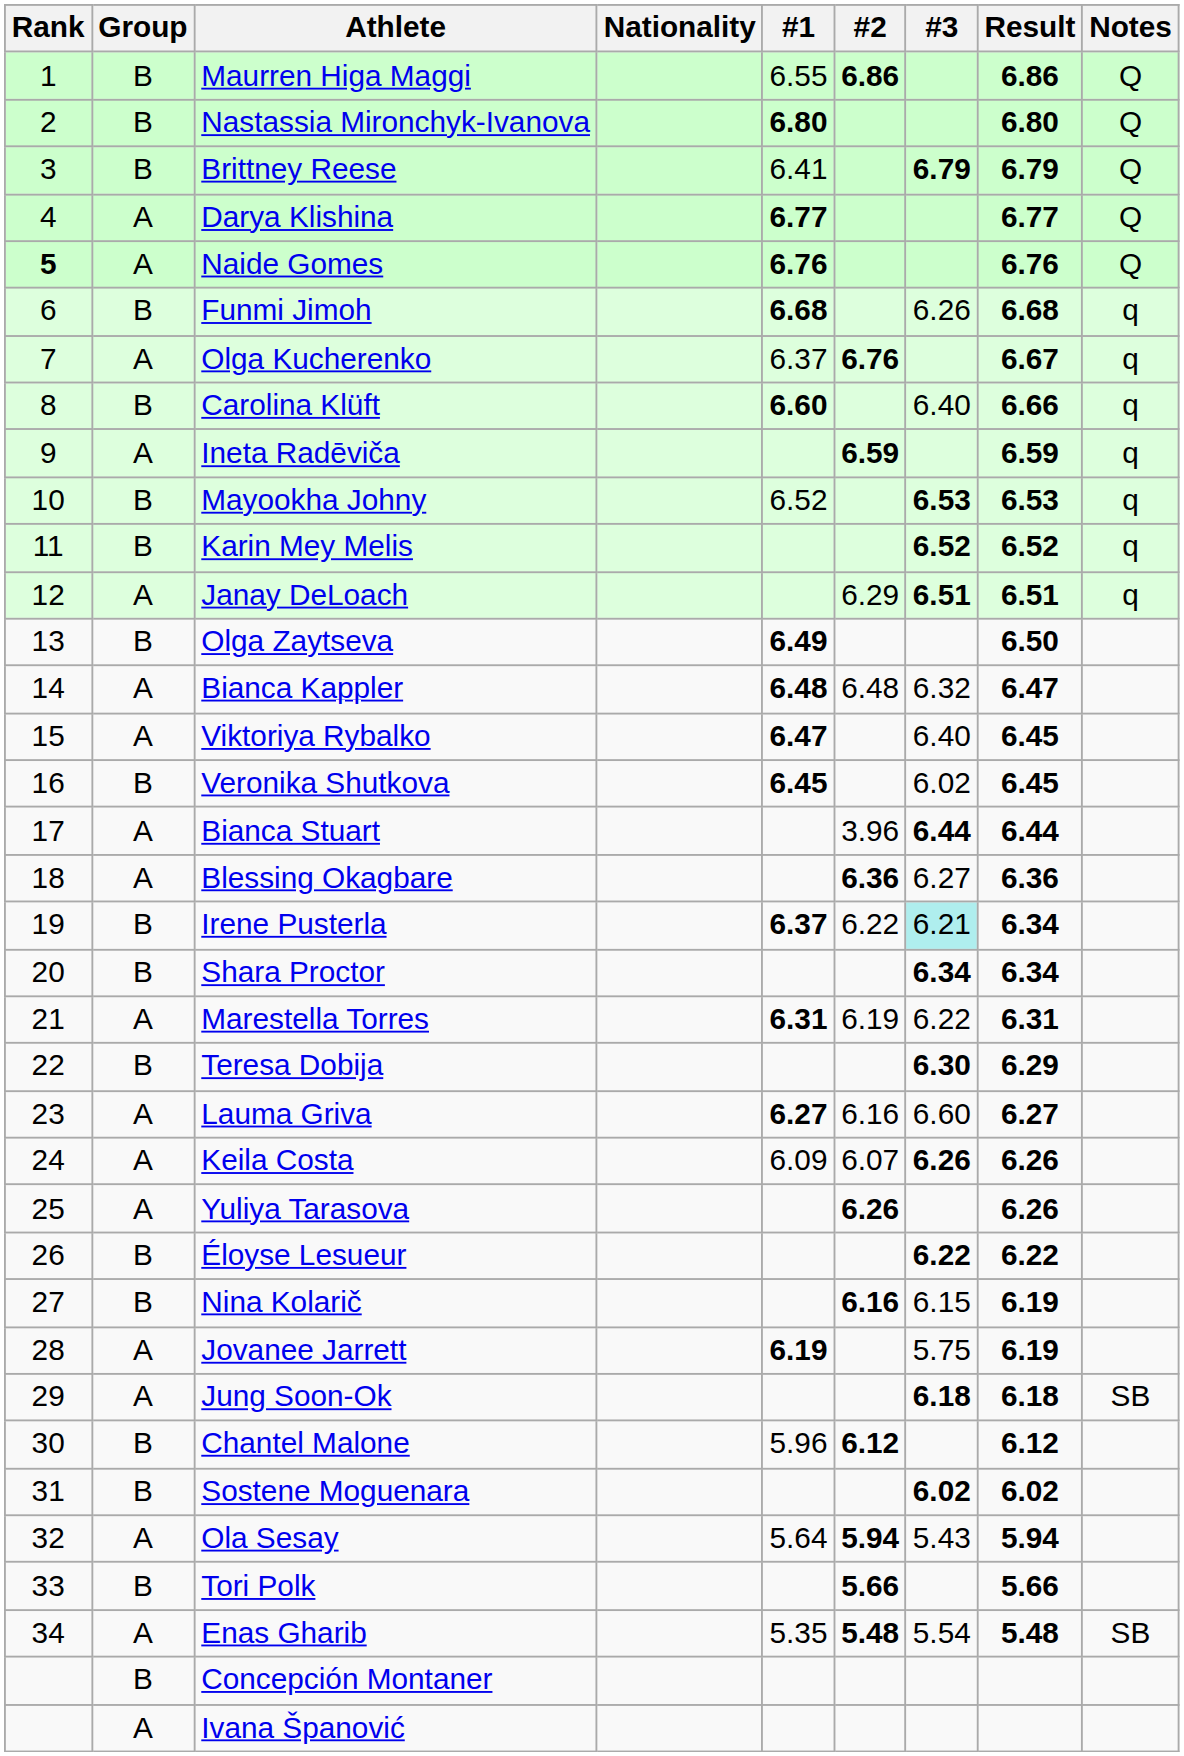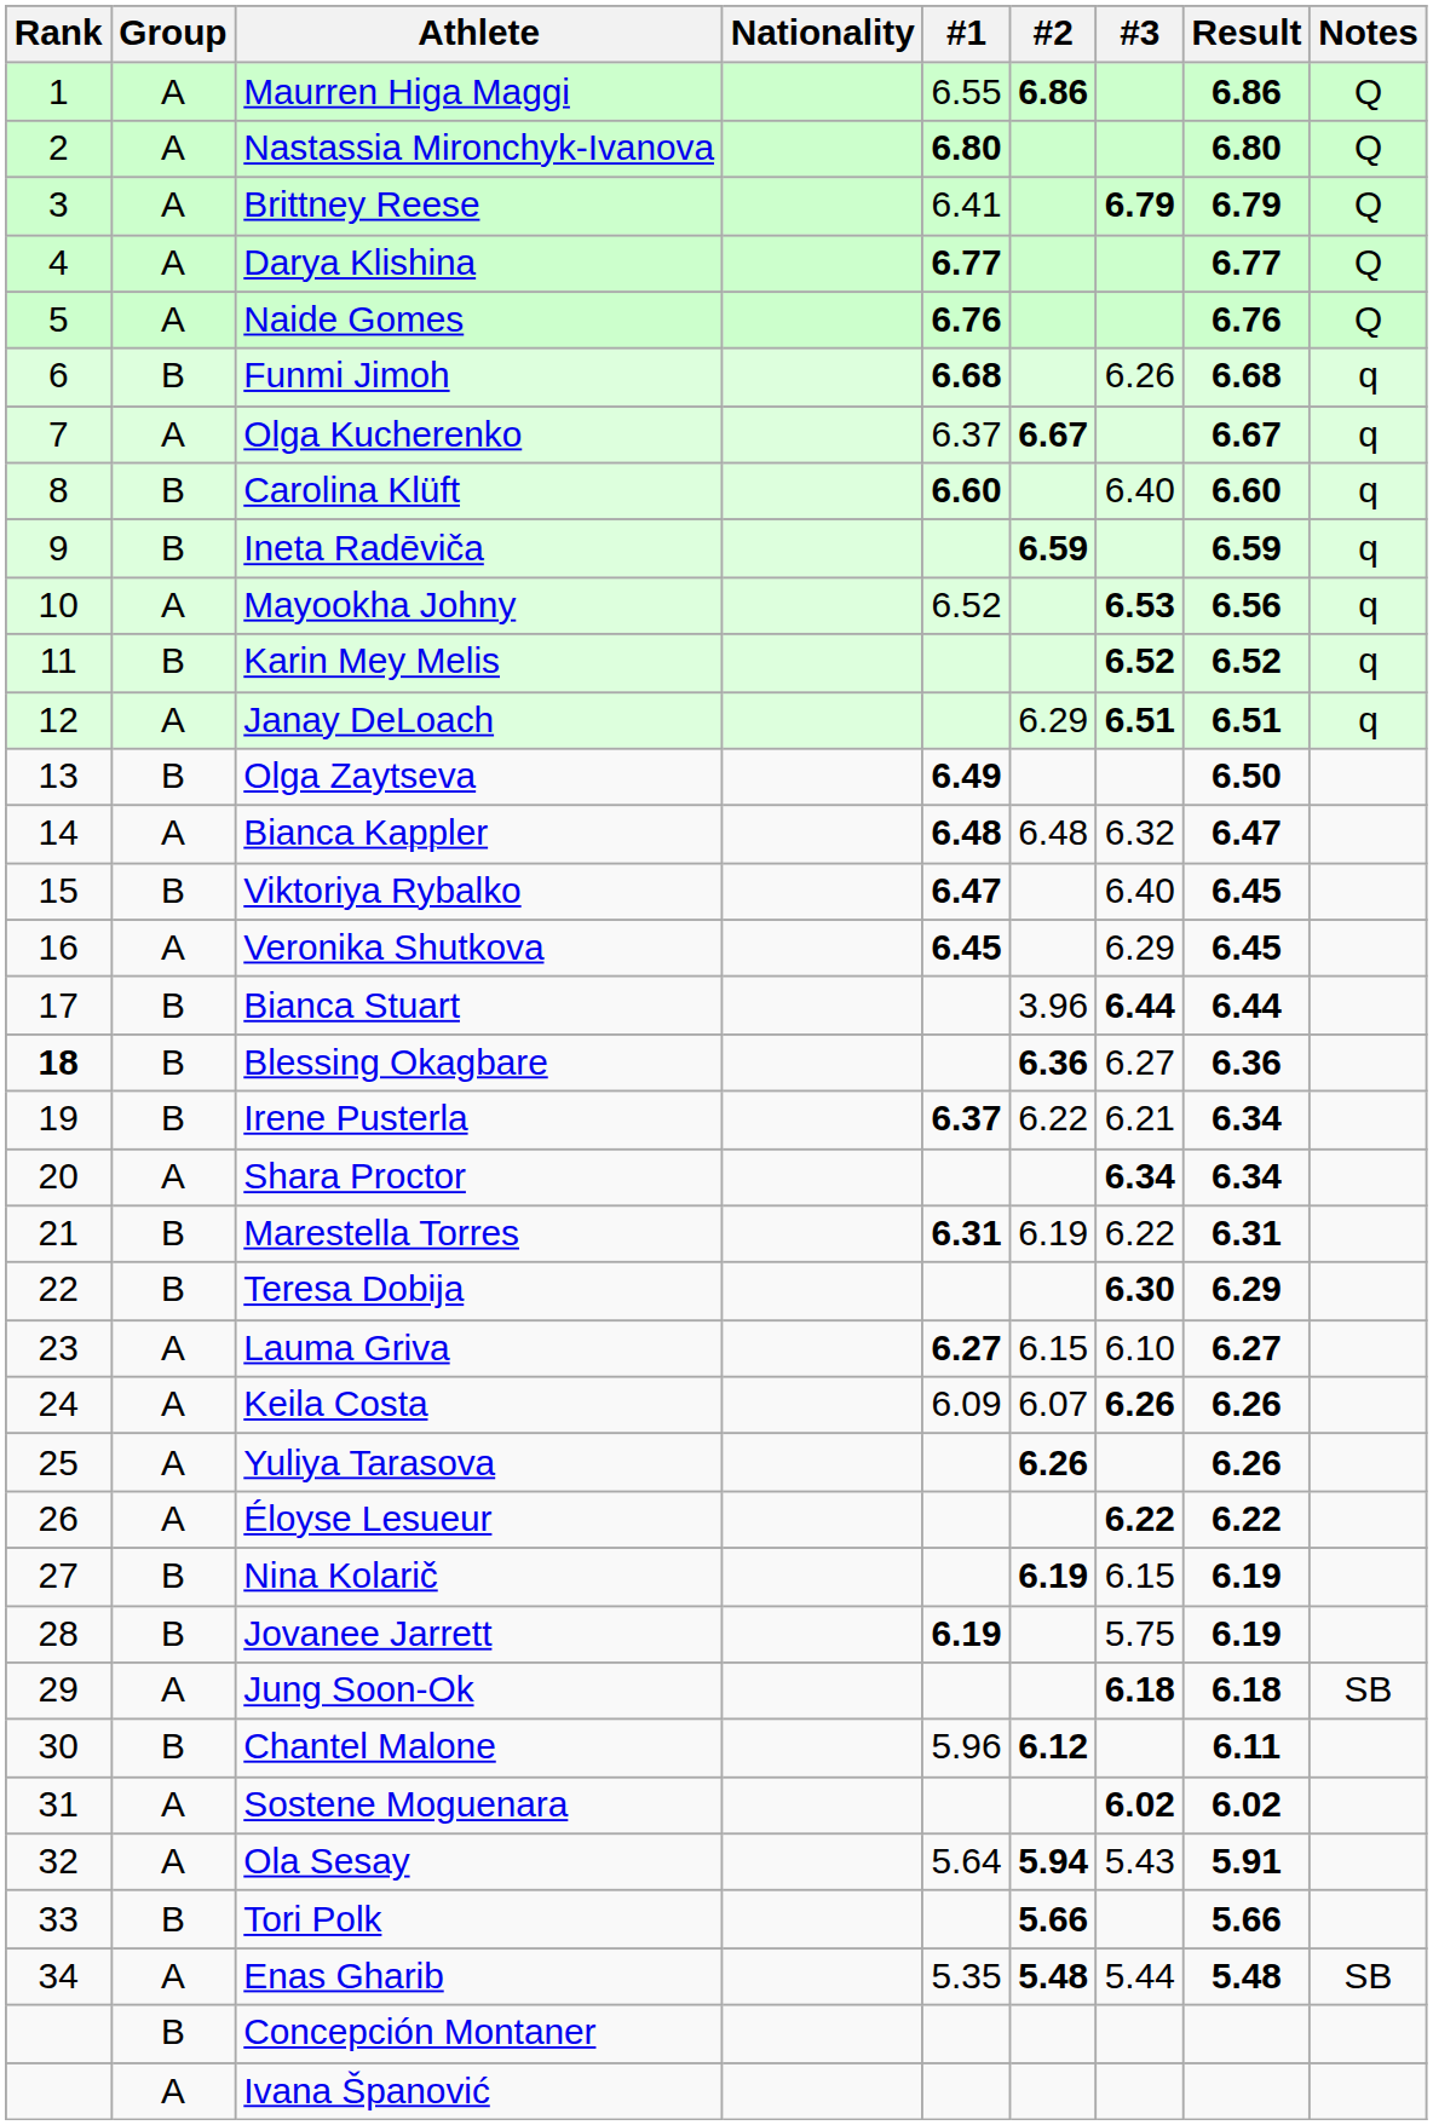Maurren Higa Maggi | Group: B -> A
Nastassia Mironchyk-Ivanova | Group: B -> A
Brittney Reese | Group: B -> A
Naide Gomes | Rank: bold -> normal
Olga Kucherenko | #2: 6.76 -> 6.67
Carolina Klüft | Result: 6.66 -> 6.60
Ineta Radēviča | Group: A -> B
Mayookha Johny | Group: B -> A
Mayookha Johny | Result: 6.53 -> 6.56
Viktoriya Rybalko | Group: A -> B
Veronika Shutkova | Group: B -> A
Veronika Shutkova | #3: 6.02 -> 6.29
Bianca Stuart | Group: A -> B
Blessing Okagbare | Rank: normal -> bold
Blessing Okagbare | Group: A -> B
Irene Pusterla | #3: paleturquoise background -> no background
Shara Proctor | Group: B -> A
Marestella Torres | Group: A -> B
Lauma Griva | #2: 6.16 -> 6.15
Lauma Griva | #3: 6.60 -> 6.10
Éloyse Lesueur | Group: B -> A
Nina Kolarič | #2: 6.16 -> 6.19
Jovanee Jarrett | Group: A -> B
Chantel Malone | Result: 6.12 -> 6.11
Sostene Moguenara | Group: B -> A
Ola Sesay | Result: 5.94 -> 5.91
Enas Gharib | #3: 5.54 -> 5.44
